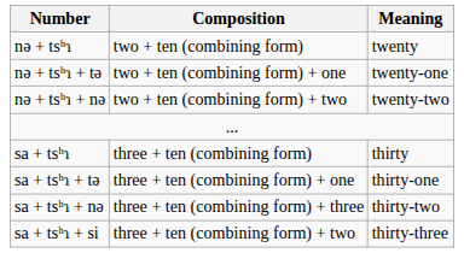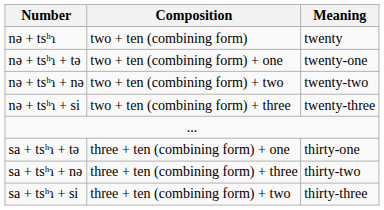+ row: nə + tsʰɿ + si | two + ten (combining form) + three | twenty-three
- row: sa + tsʰɿ | three + ten (combining form) | thirty
